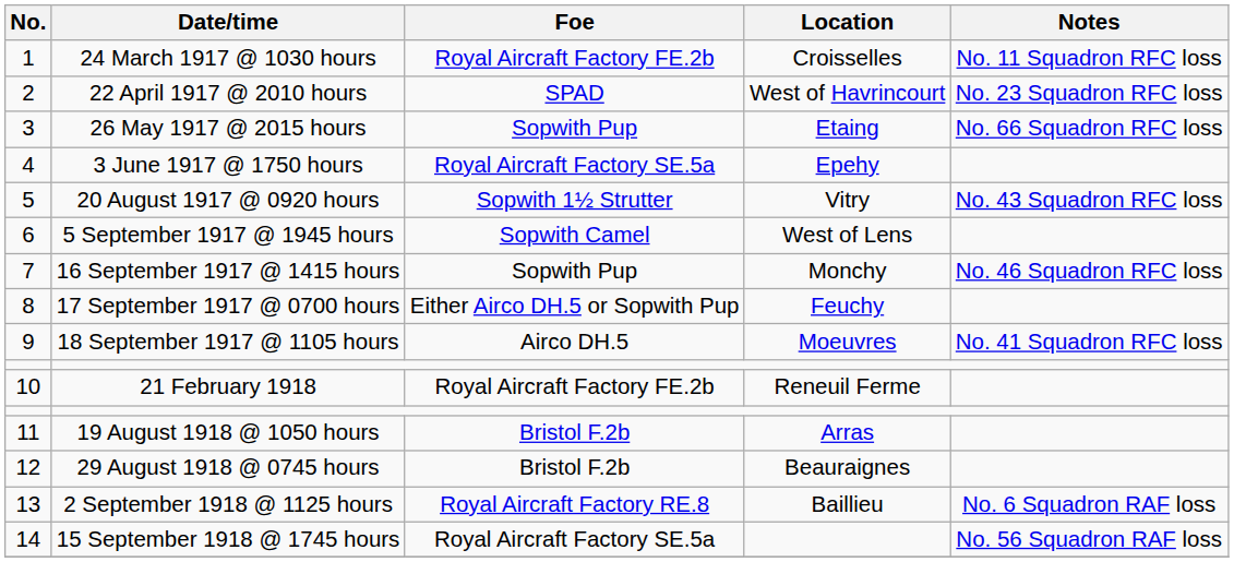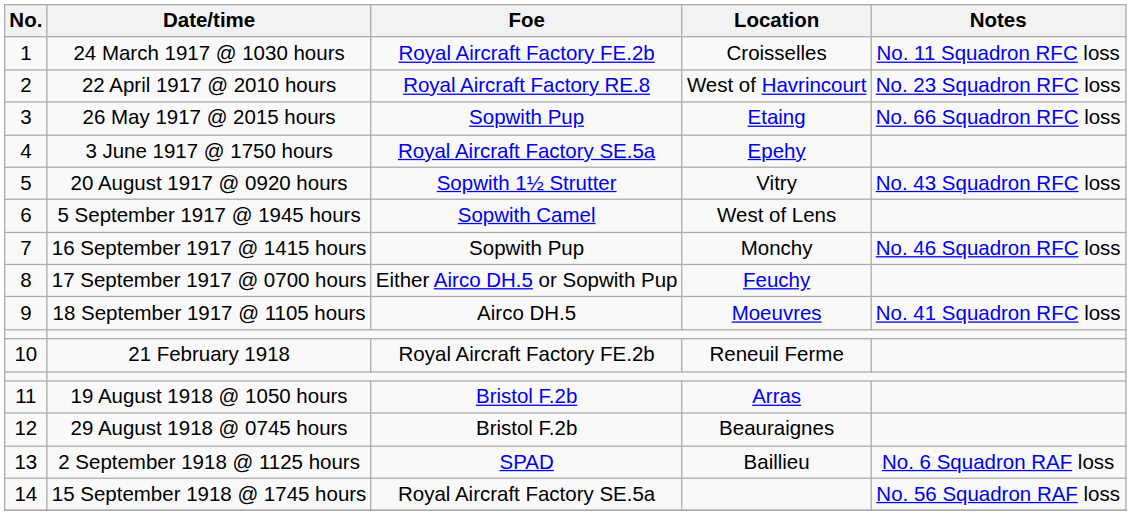22 April 1917 @ 2010 hours | Foe: SPAD -> Royal Aircraft Factory RE.8
2 September 1918 @ 1125 hours | Foe: Royal Aircraft Factory RE.8 -> SPAD
